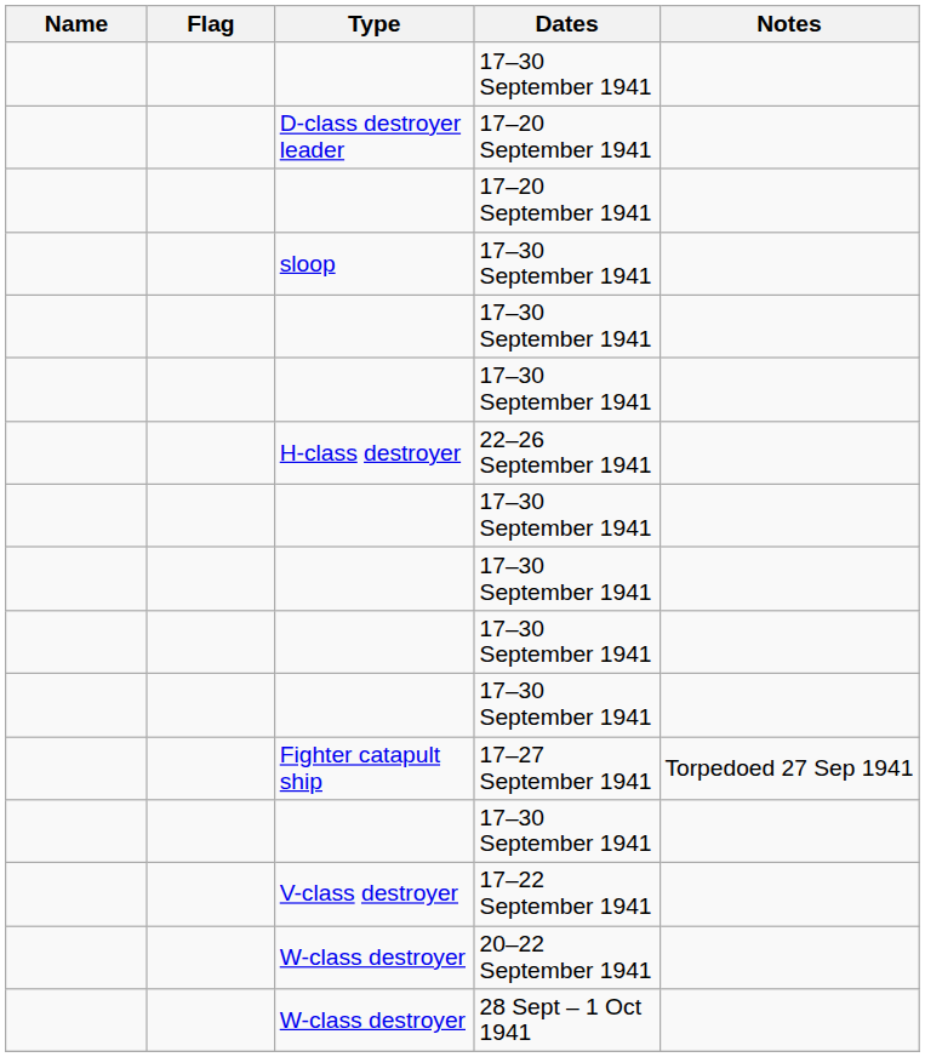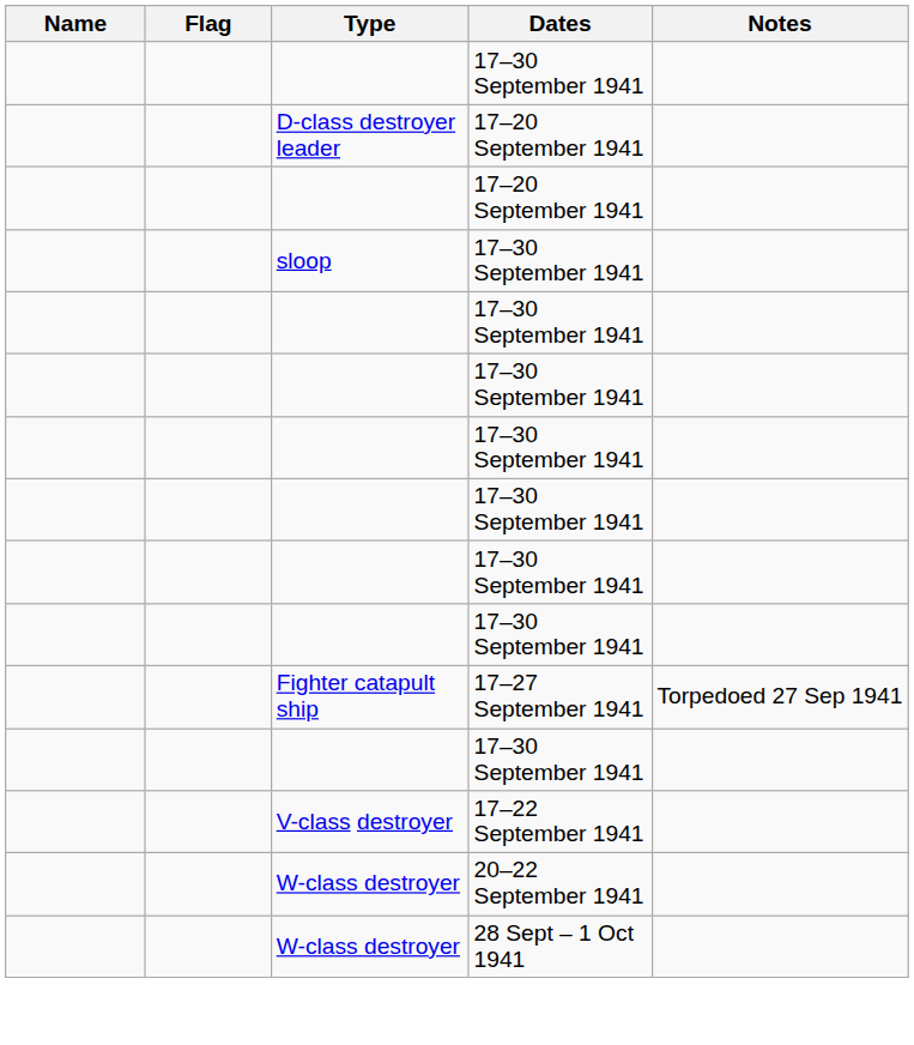- row: H-class destroyer | 22–26 September 1941
